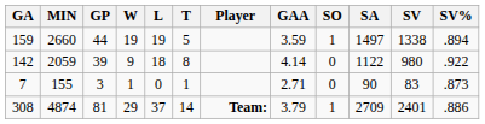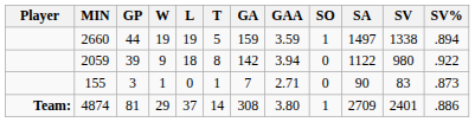columns swapped: Player <-> GA
2059 | GAA: 4.14 -> 3.94
4874 | GAA: 3.79 -> 3.80
